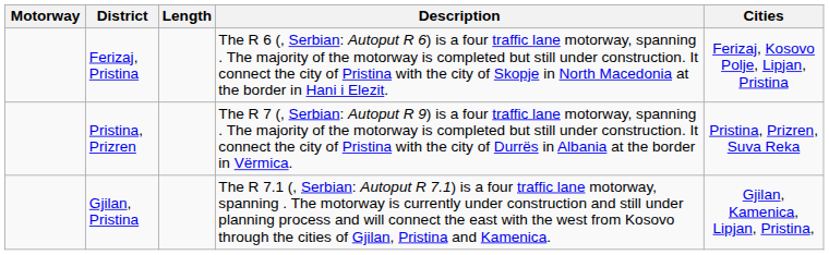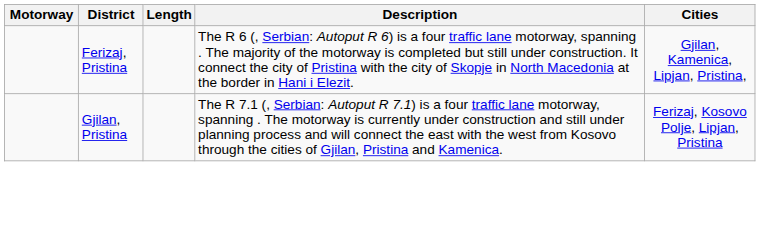Ferizaj, Pristina | Cities: Ferizaj, Kosovo Polje, Lipjan, Pristina -> Gjilan, Kamenica, Lipjan, Pristina,
- row: Pristina, Prizren | The R 7 (, Serbian: Autoput R 9) is a four traffic lane motorway, spanning . The majority of the motorway is completed but still under construction. It connect the city of Pristina with the city of Durrës in Albania at the border in Vërmica. | Pristina, Prizren, Suva Reka
Gjilan, Pristina | Cities: Gjilan, Kamenica, Lipjan, Pristina, -> Ferizaj, Kosovo Polje, Lipjan, Pristina
